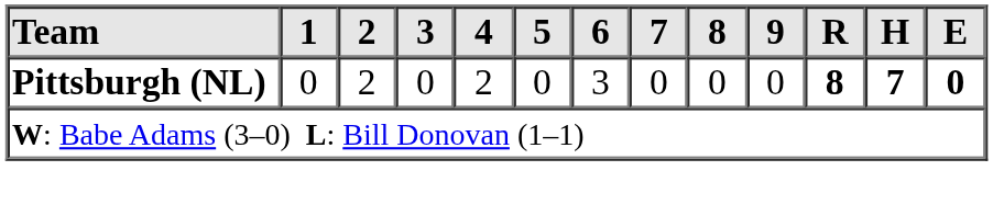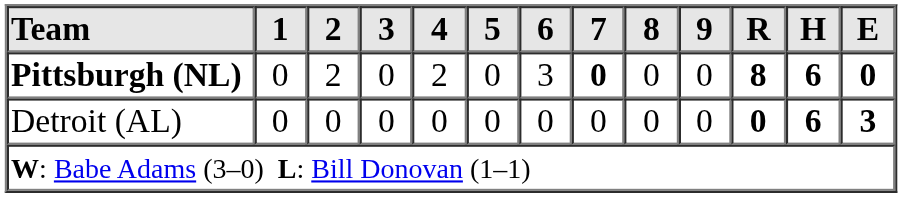Pittsburgh (NL) | 7: normal -> bold
Pittsburgh (NL) | H: 7 -> 6
+ row: Detroit (AL) | 0 | 0 | 0 | 0 | 0 | 0 | 0 | 0 | 0 | 0 | 6 | 3
